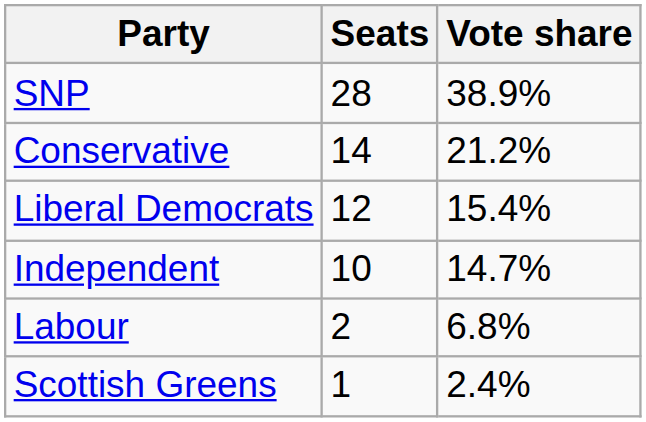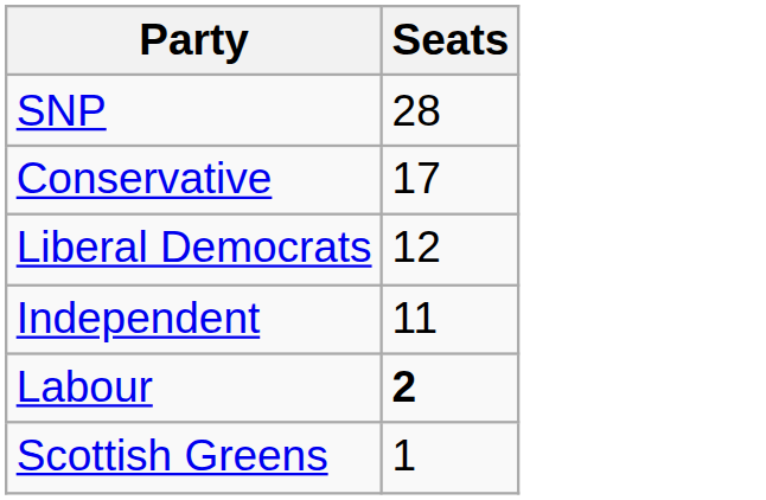- column: Vote share | 38.9% | 21.2% | 15.4% | 14.7% | 6.8% | 2.4%
Conservative | Seats: 14 -> 17
Independent | Seats: 10 -> 11
Labour | Seats: normal -> bold
